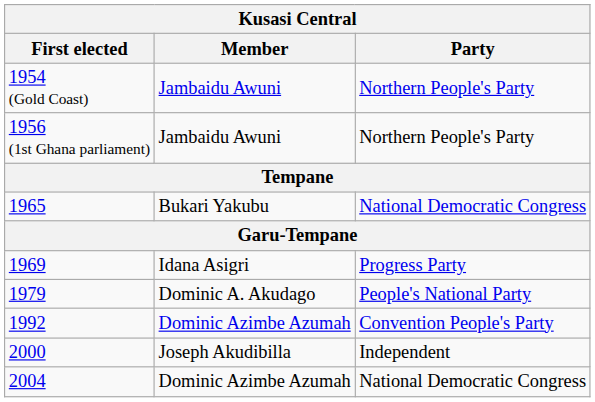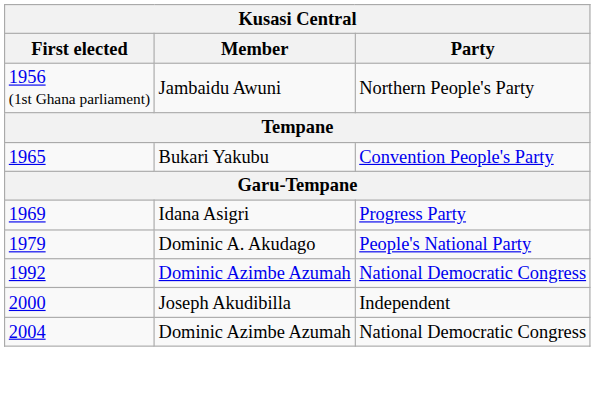- row: 1954 (Gold Coast) | Jambaidu Awuni | Northern People's Party
1965 | Party: National Democratic Congress -> Convention People's Party
1992 | Party: Convention People's Party -> National Democratic Congress
